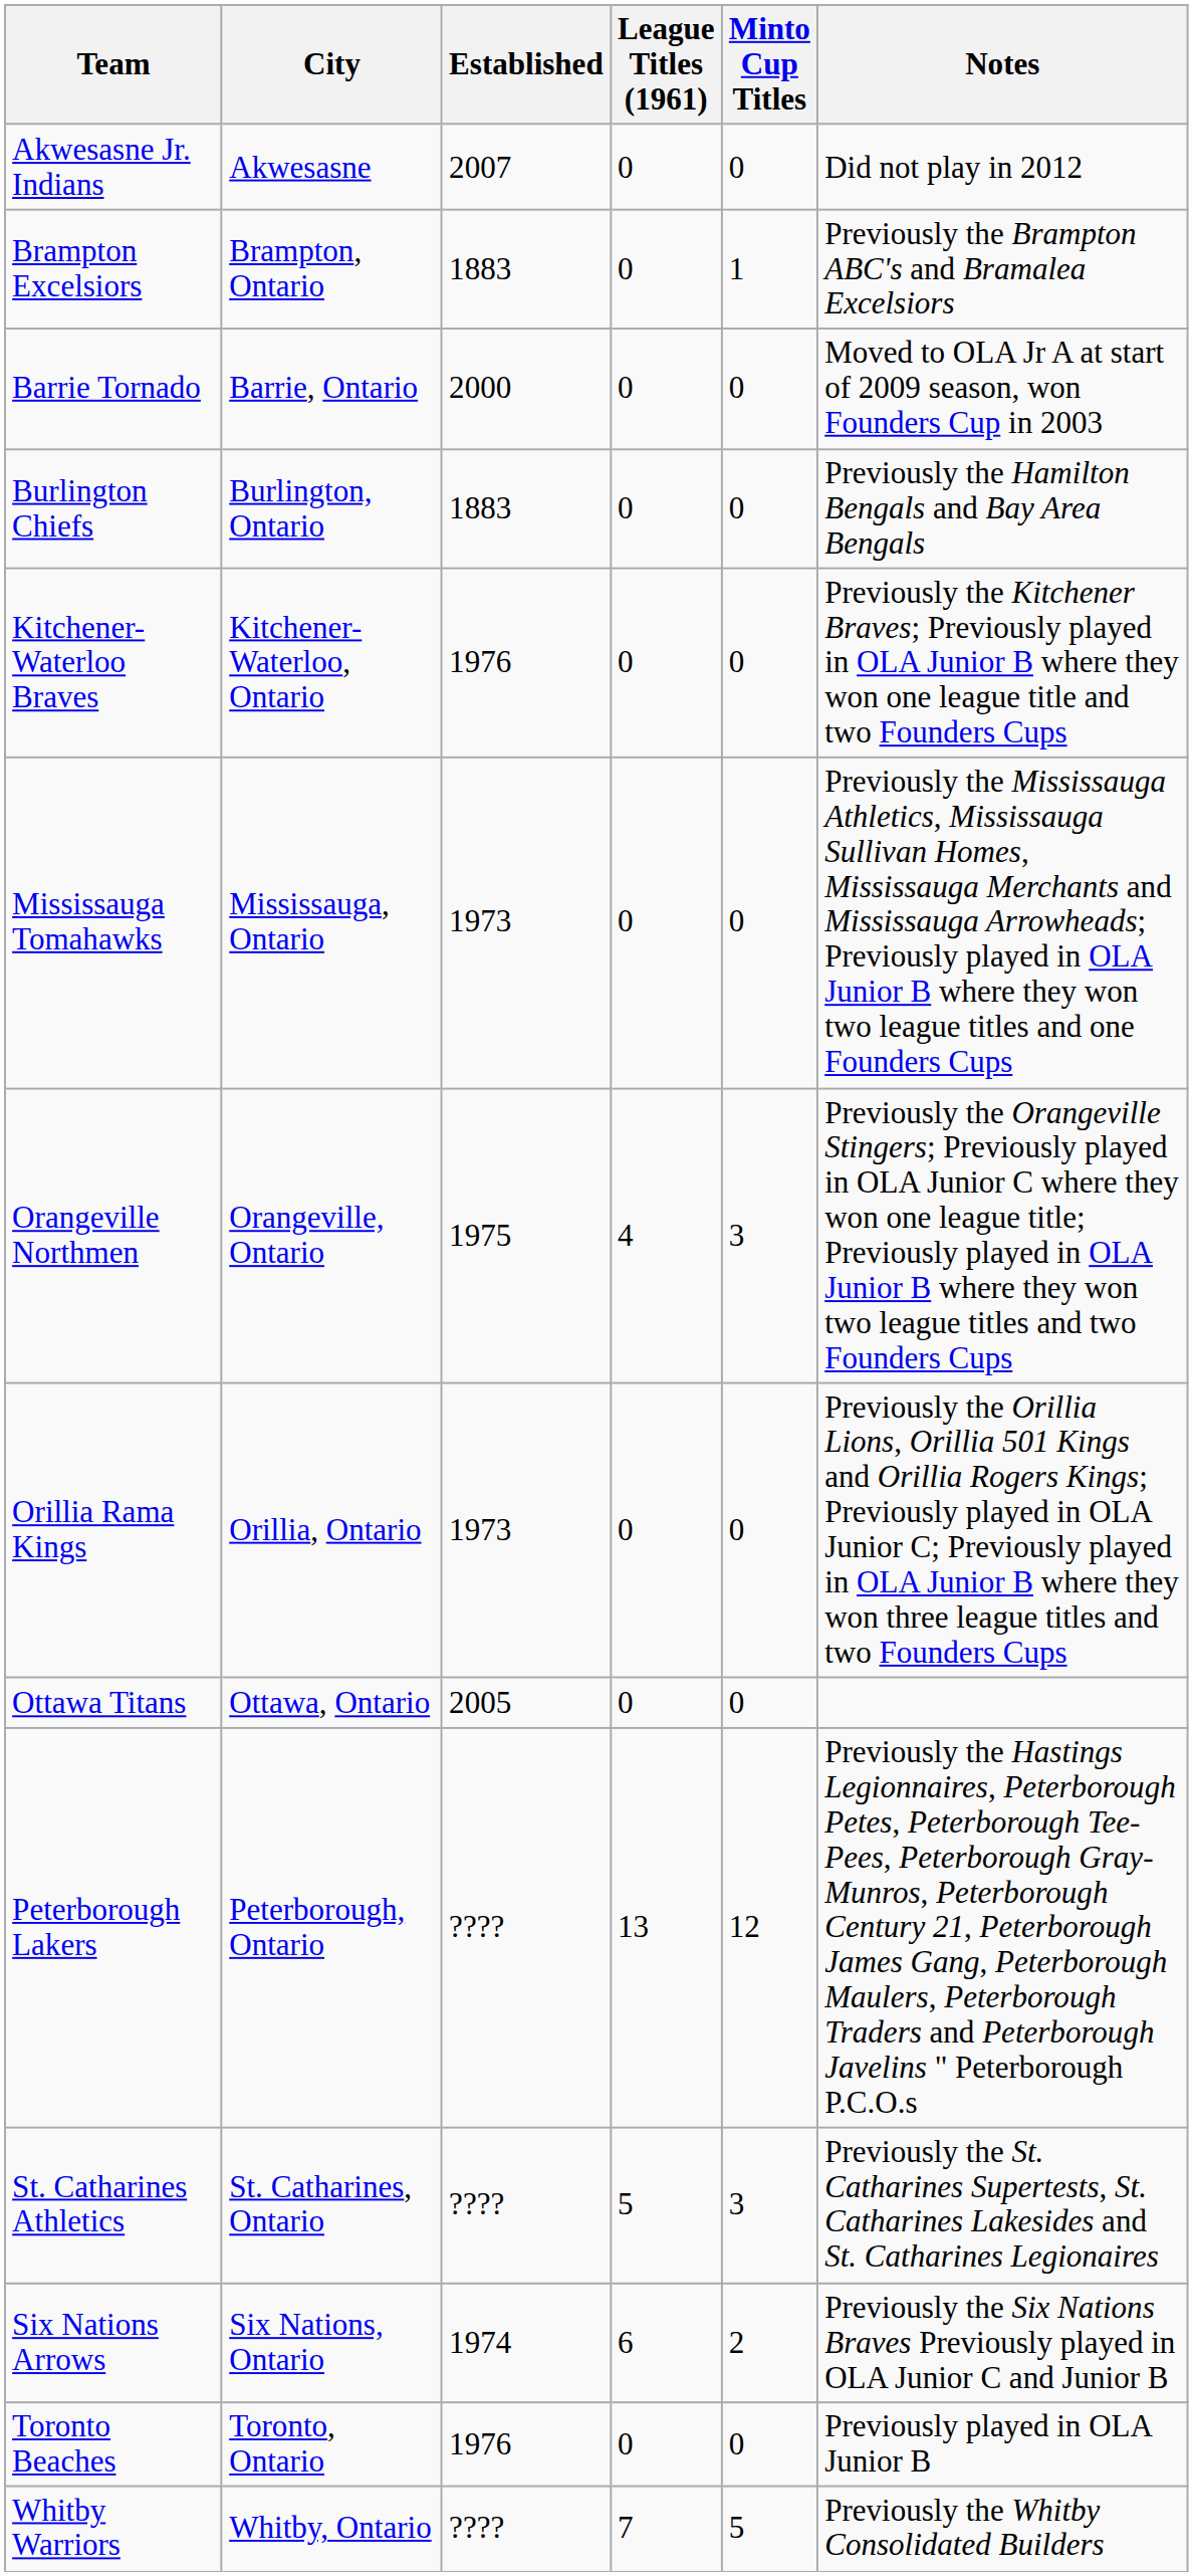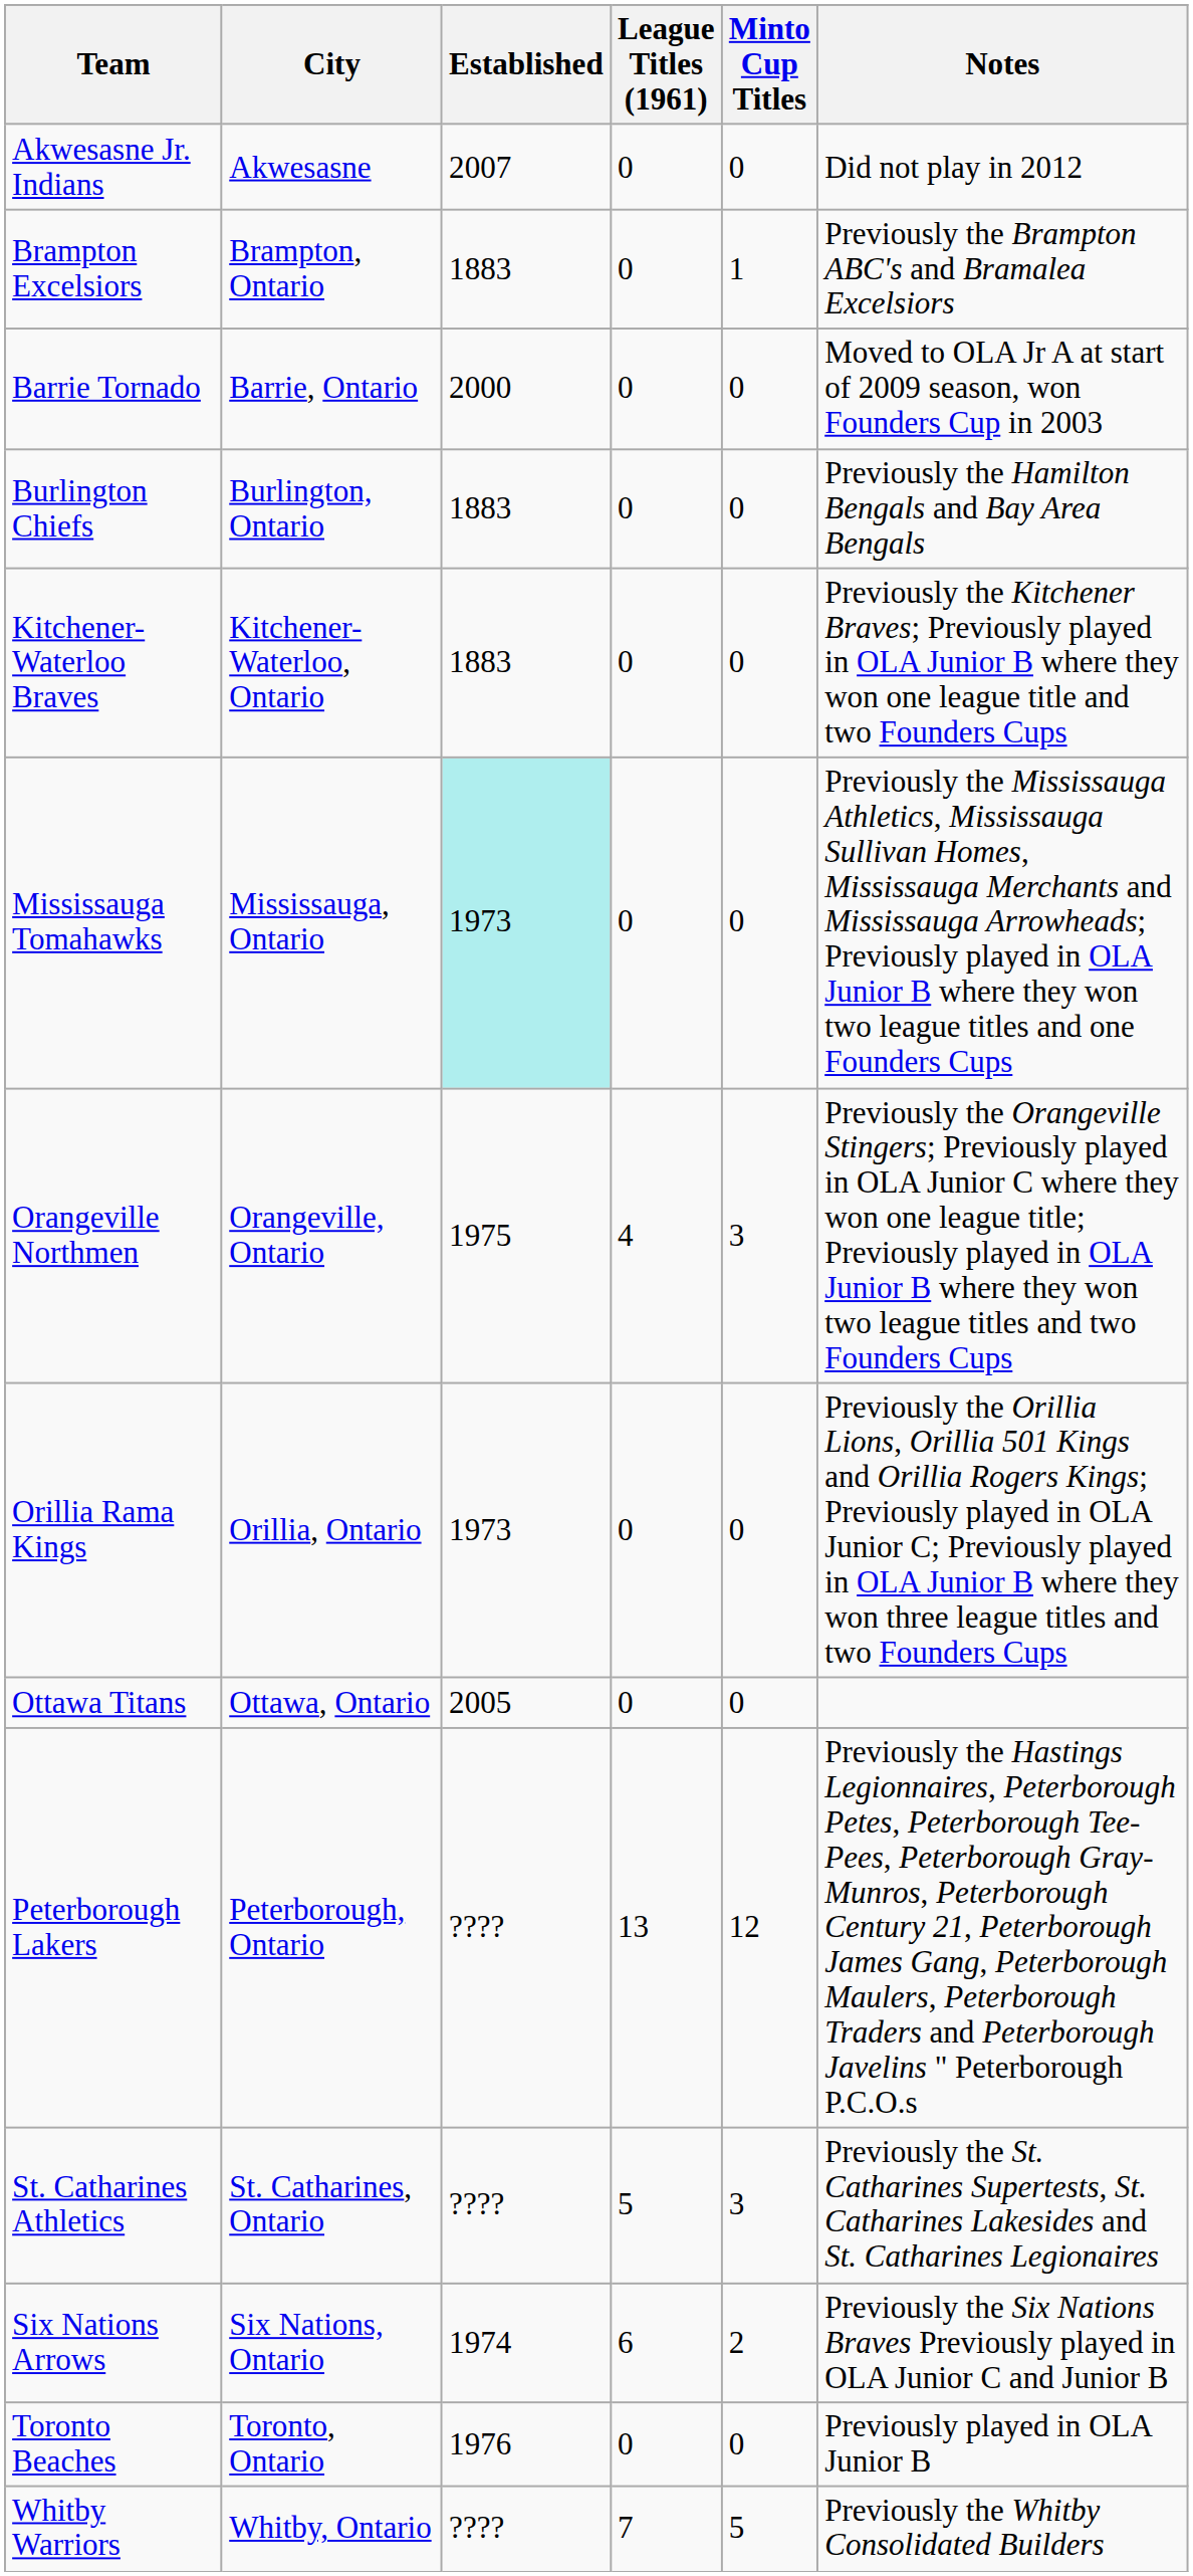Kitchener-Waterloo Braves | Established: 1976 -> 1883
Mississauga Tomahawks | Established: no background -> paleturquoise background
